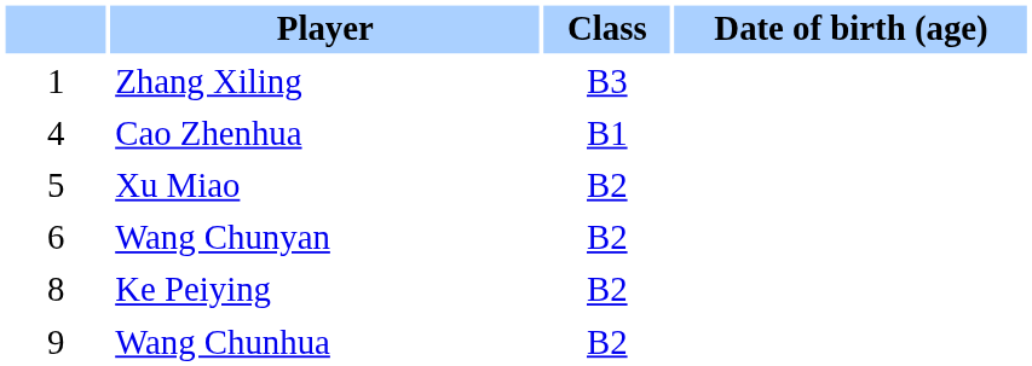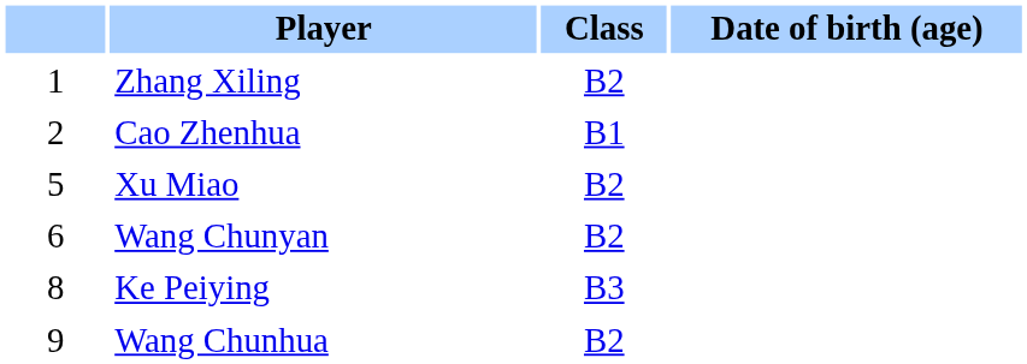Zhang Xiling | Class: B3 -> B2
Cao Zhenhua | column 1: 4 -> 2
Ke Peiying | Class: B2 -> B3
